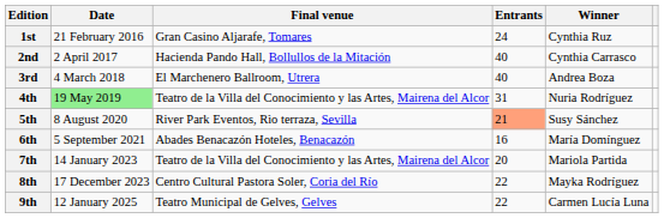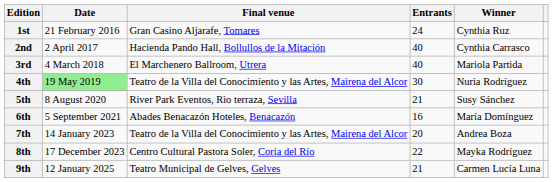3rd | Winner: Andrea Boza -> Mariola Partida
4th | Entrants: 31 -> 30
5th | Entrants: lightsalmon background -> no background
7th | Winner: Mariola Partida -> Andrea Boza
9th | Entrants: 22 -> 21
